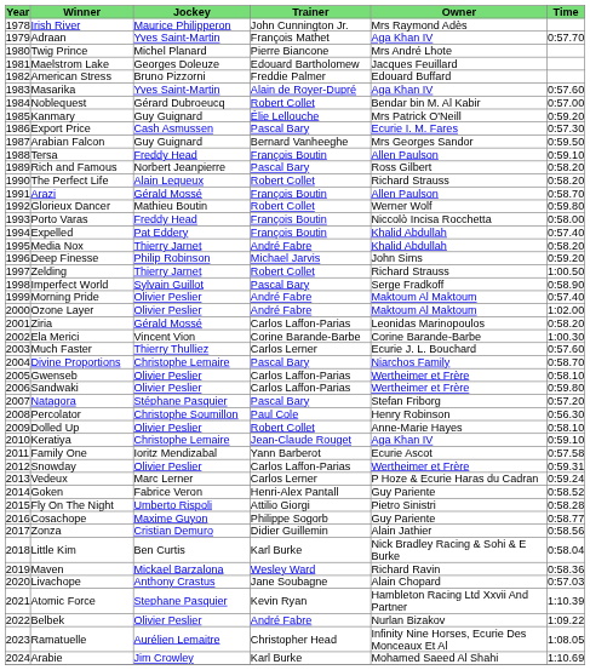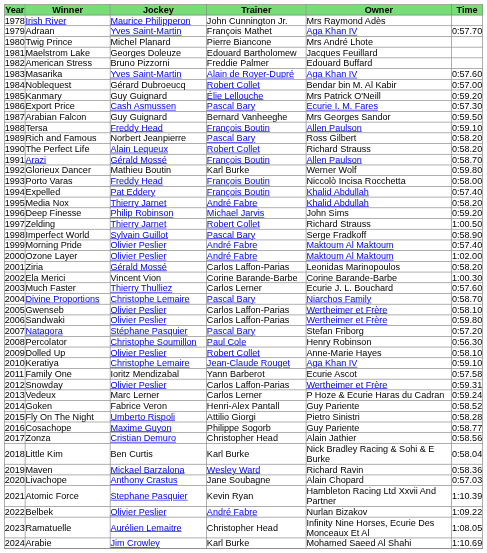Glorieux Dancer | Trainer: Robert Collet -> Karl Burke
Zonza | Trainer: Didier Guillemin -> Christopher Head
